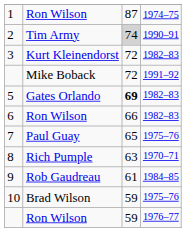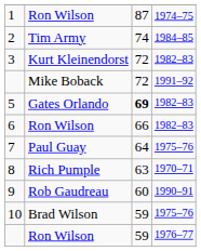2 | column 3: lightgrey background -> no background
2 | column 4: 1990–91 -> 1984–85
7 | column 3: 65 -> 64
9 | column 3: 61 -> 60
9 | column 4: 1984–85 -> 1990–91
